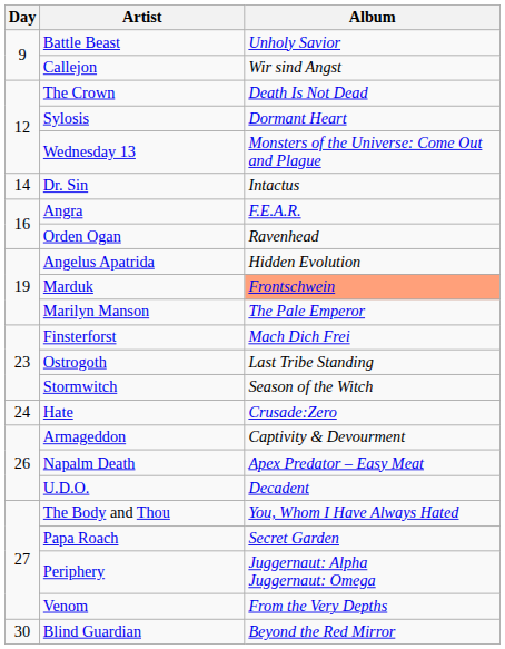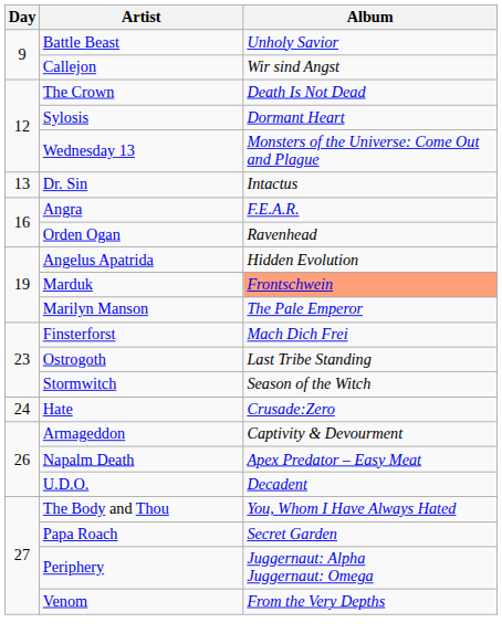Dr. Sin | Day: 14 -> 13
- row: 30 | Blind Guardian | Beyond the Red Mirror
